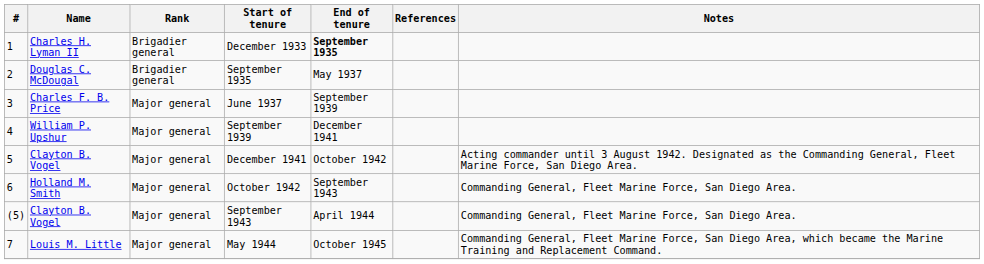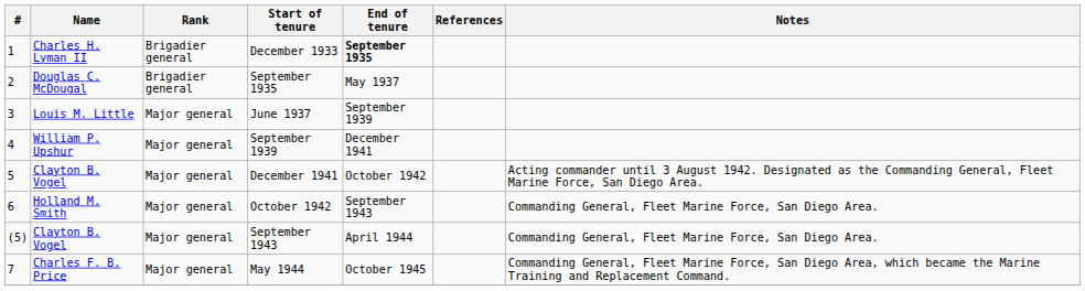June 1937 | Name: Charles F. B. Price -> Louis M. Little
May 1944 | Name: Louis M. Little -> Charles F. B. Price
